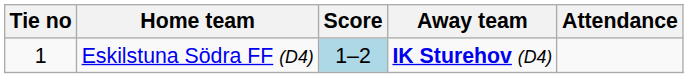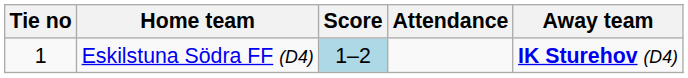columns swapped: Away team <-> Attendance
